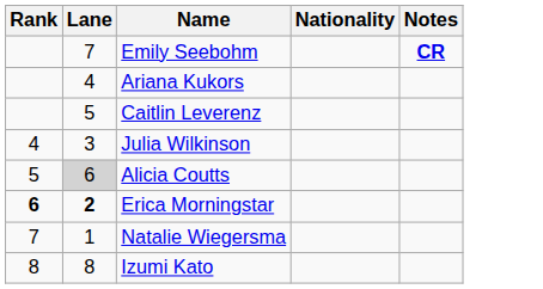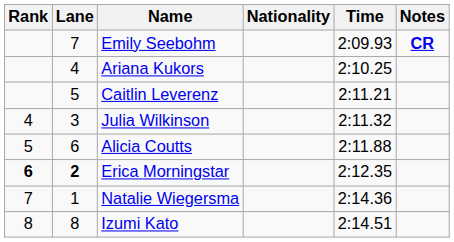+ column: Time | 2:09.93 | 2:10.25 | 2:11.21 | 2:11.32 | 2:11.88 | 2:12.35 | 2:14.36 | 2:14.51
Alicia Coutts | Lane: lightgrey background -> no background
